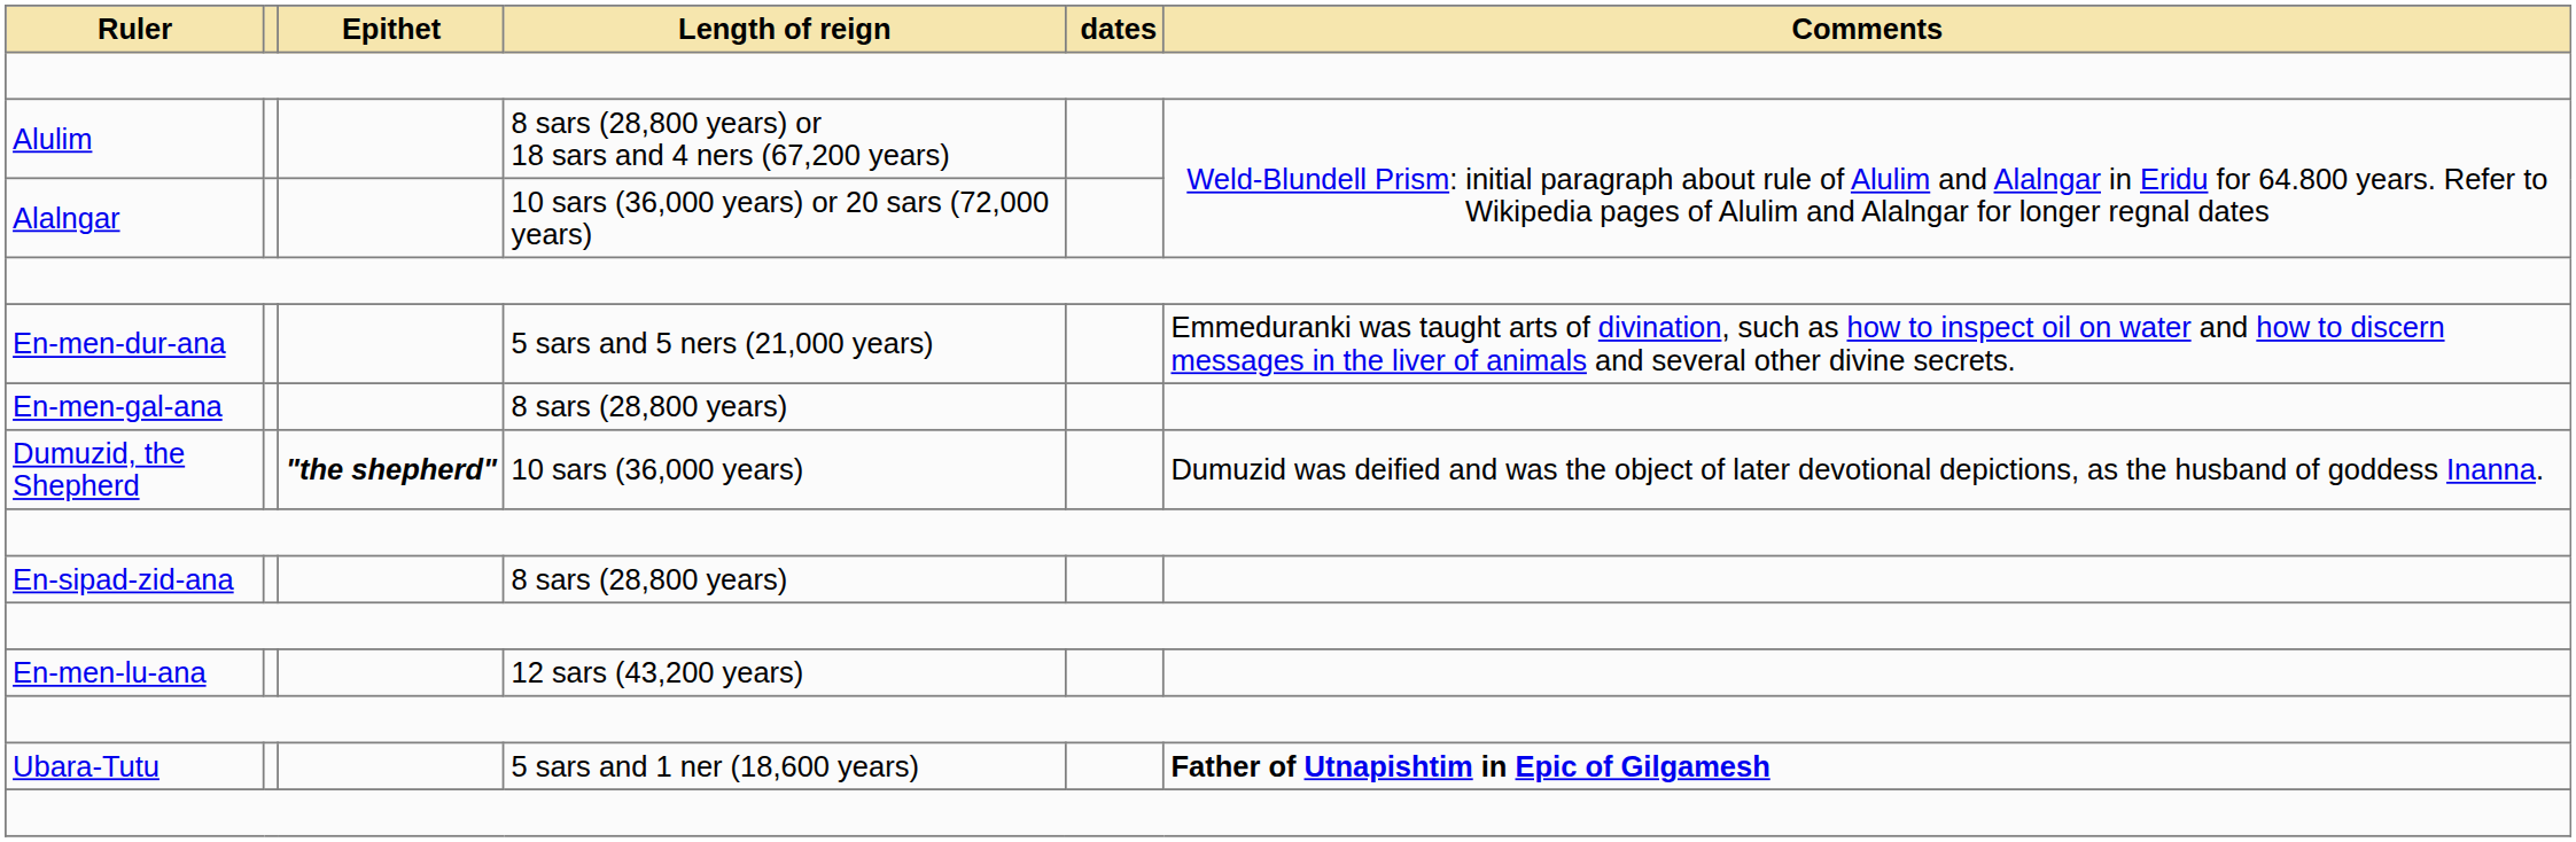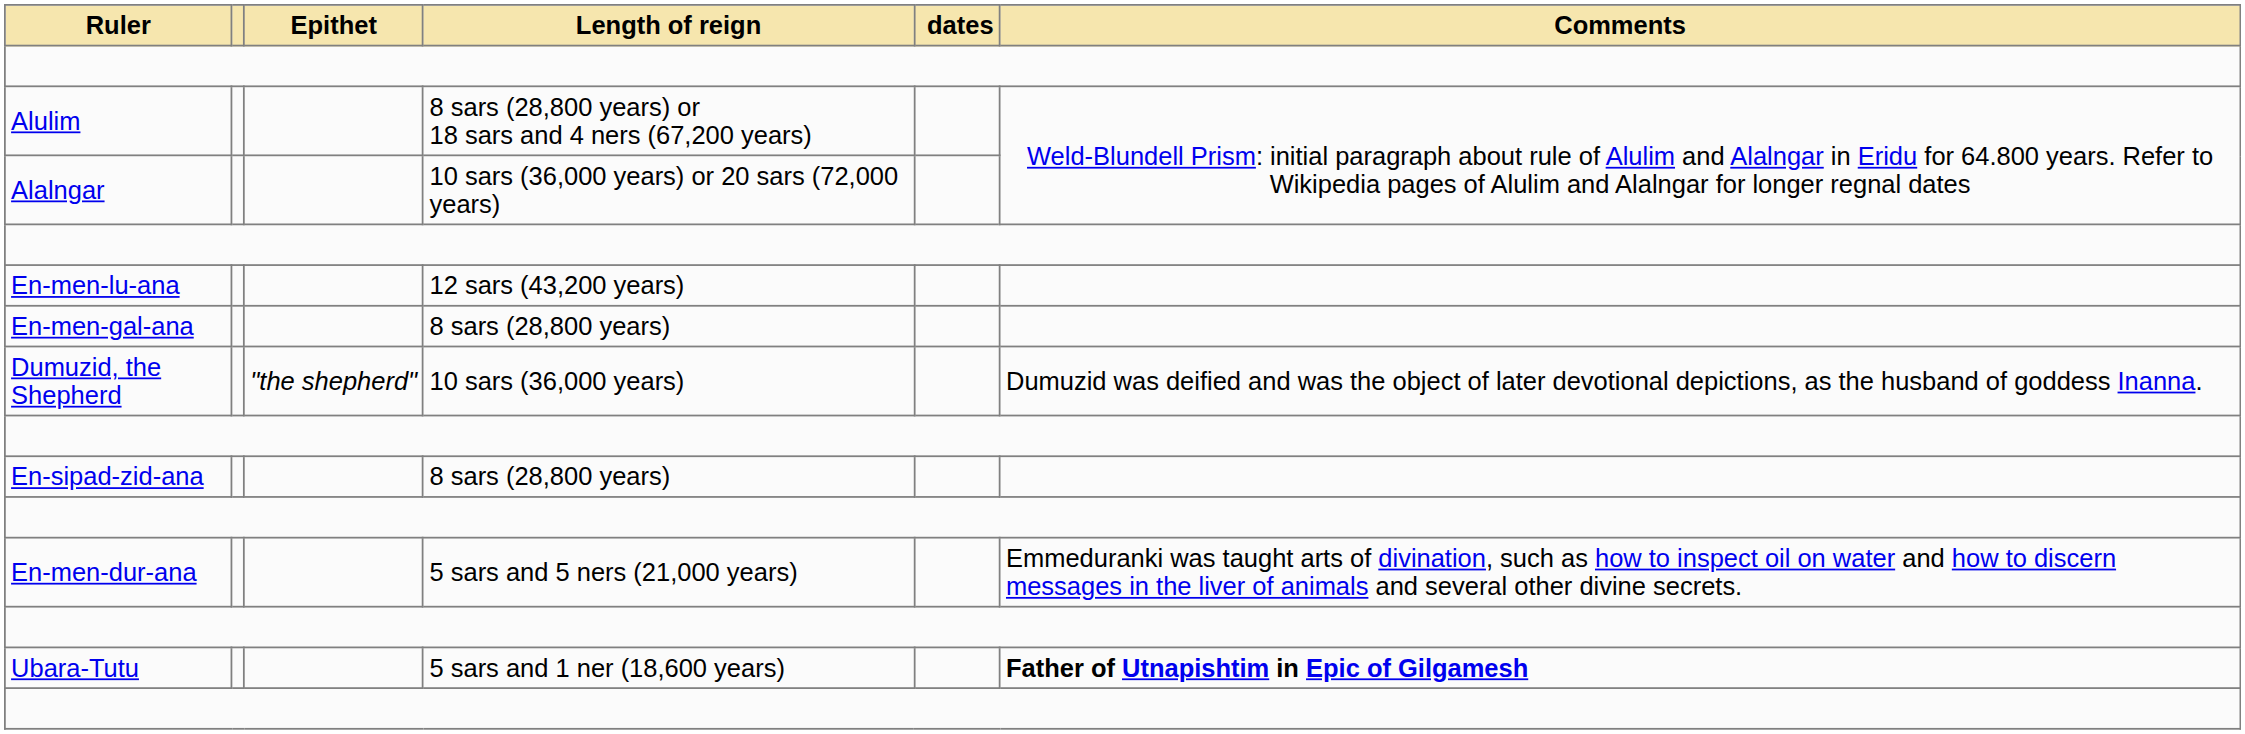rows swapped: En-men-lu-ana <-> En-men-dur-ana
Dumuzid, the Shepherd | Epithet: bold -> normal
